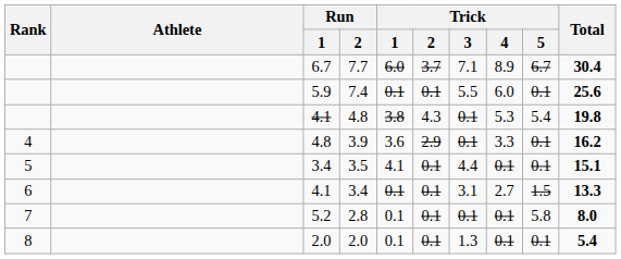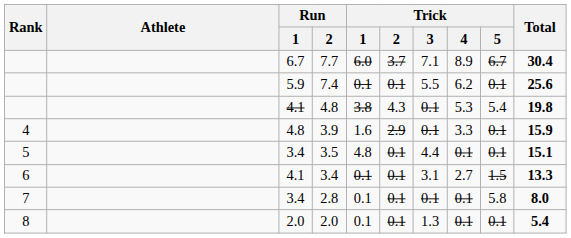7.4 | Trick / 4: 6.0 -> 6.2
3.9 | Trick / 1: 3.6 -> 1.6
3.9 | Total: 16.2 -> 15.9
3.5 | Trick / 1: 4.1 -> 4.8
2.8 | Run / 1: 5.2 -> 3.4
